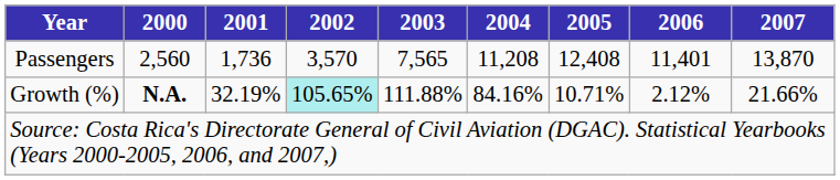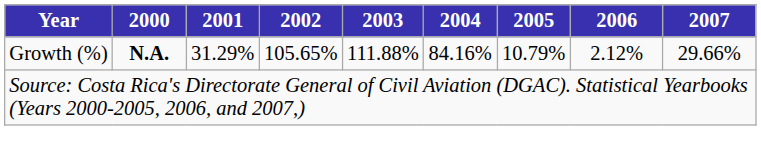- row: Passengers | 2,560 | 1,736 | 3,570 | 7,565 | 11,208 | 12,408 | 11,401 | 13,870
Growth (%) | 2001: 32.19% -> 31.29%
Growth (%) | 2002: paleturquoise background -> no background
Growth (%) | 2005: 10.71% -> 10.79%
Growth (%) | 2007: 21.66% -> 29.66%
